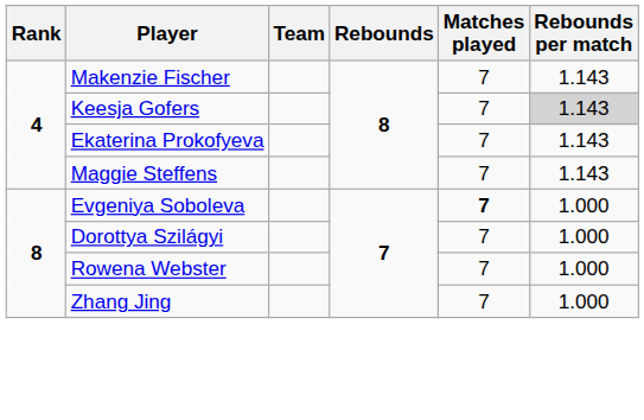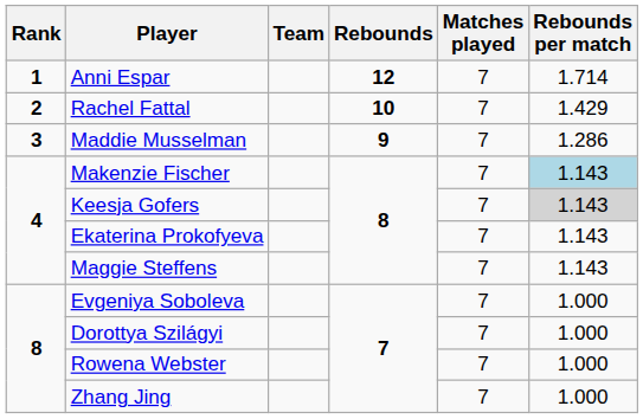+ row: 1 | Anni Espar | 12 | 7 | 1.714
+ row: 2 | Rachel Fattal | 10 | 7 | 1.429
+ row: 3 | Maddie Musselman | 9 | 7 | 1.286
Makenzie Fischer | Rebounds per match: no background -> lightblue background
Evgeniya Soboleva | Matches played: bold -> normal
